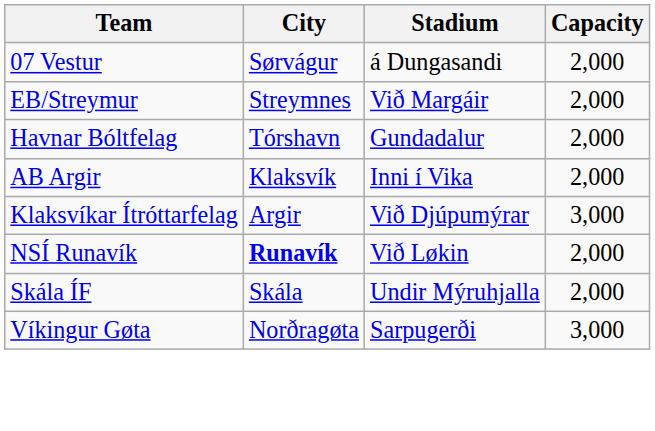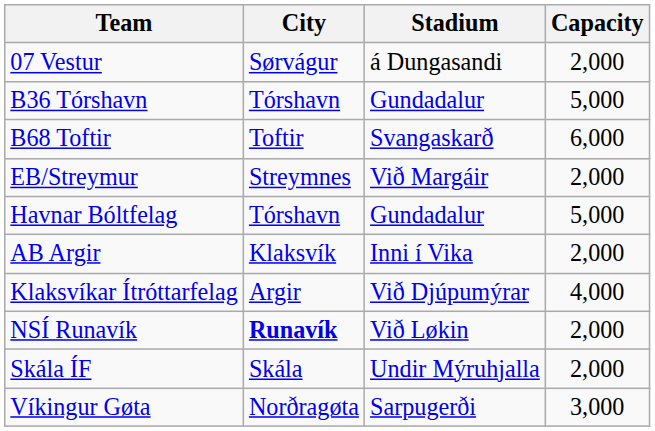+ row: B36 Tórshavn | Tórshavn | Gundadalur | 5,000
+ row: B68 Toftir | Toftir | Svangaskarð | 6,000
Havnar Bóltfelag | Capacity: 2,000 -> 5,000
Klaksvíkar Ítróttarfelag | Capacity: 3,000 -> 4,000
